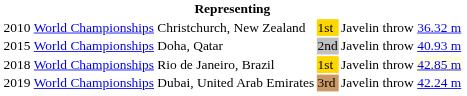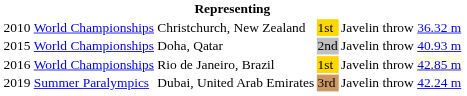Rio de Janeiro, Brazil | column 1: 2018 -> 2016
Dubai, United Arab Emirates | column 2: World Championships -> Summer Paralympics
